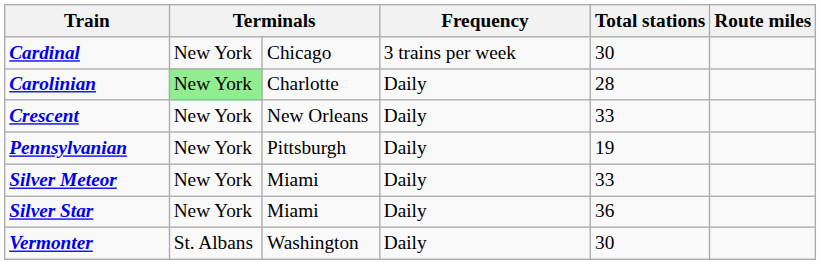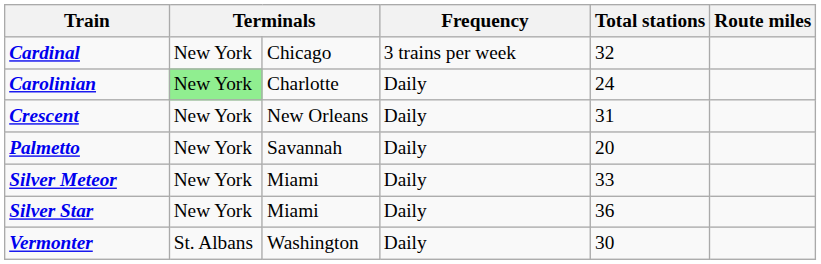Cardinal | Total stations: 30 -> 32
Carolinian | Total stations: 28 -> 24
Crescent | Total stations: 33 -> 31
+ row: Palmetto | New York | Savannah | Daily | 20
- row: Pennsylvanian | New York | Pittsburgh | Daily | 19
